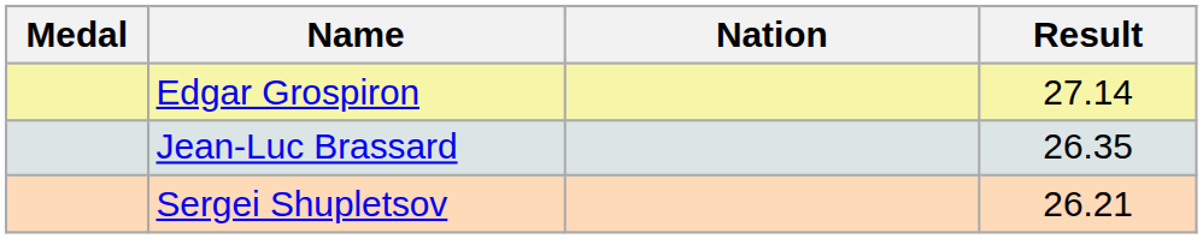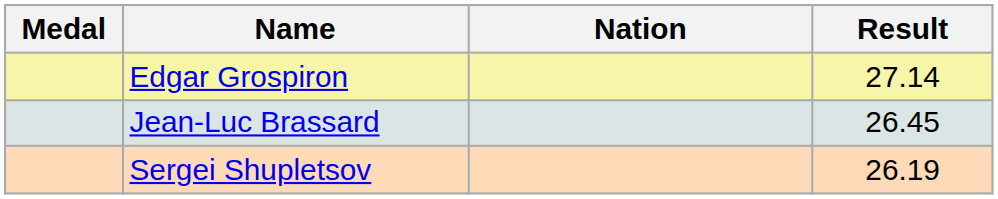Jean-Luc Brassard | Result: 26.35 -> 26.45
Sergei Shupletsov | Result: 26.21 -> 26.19
